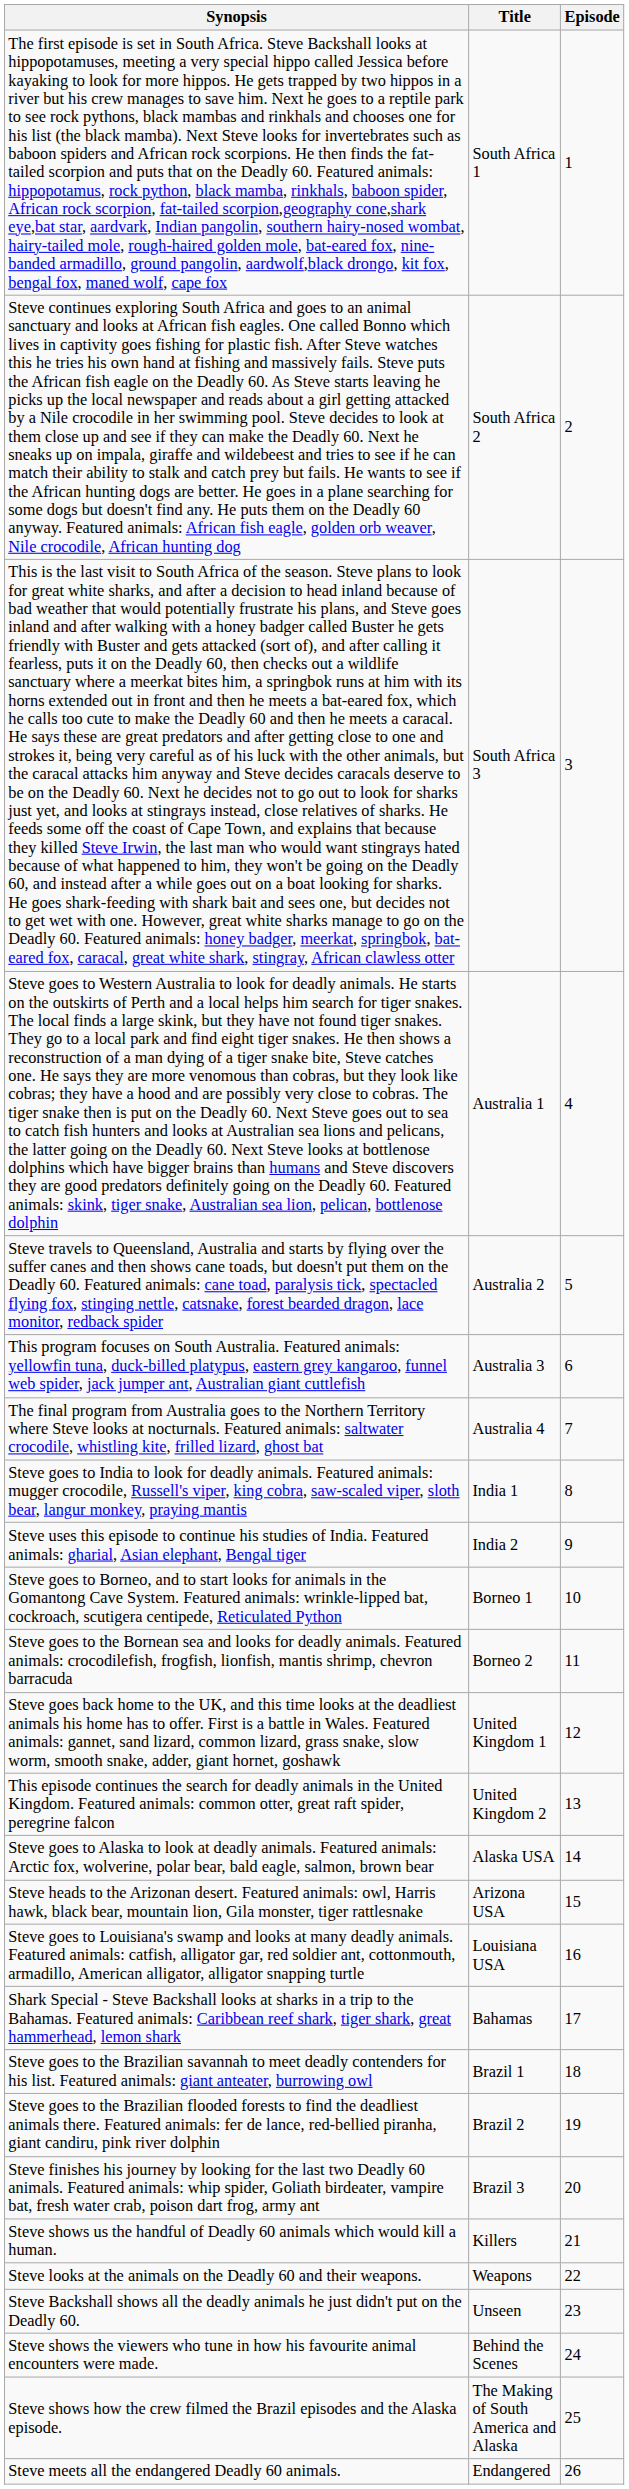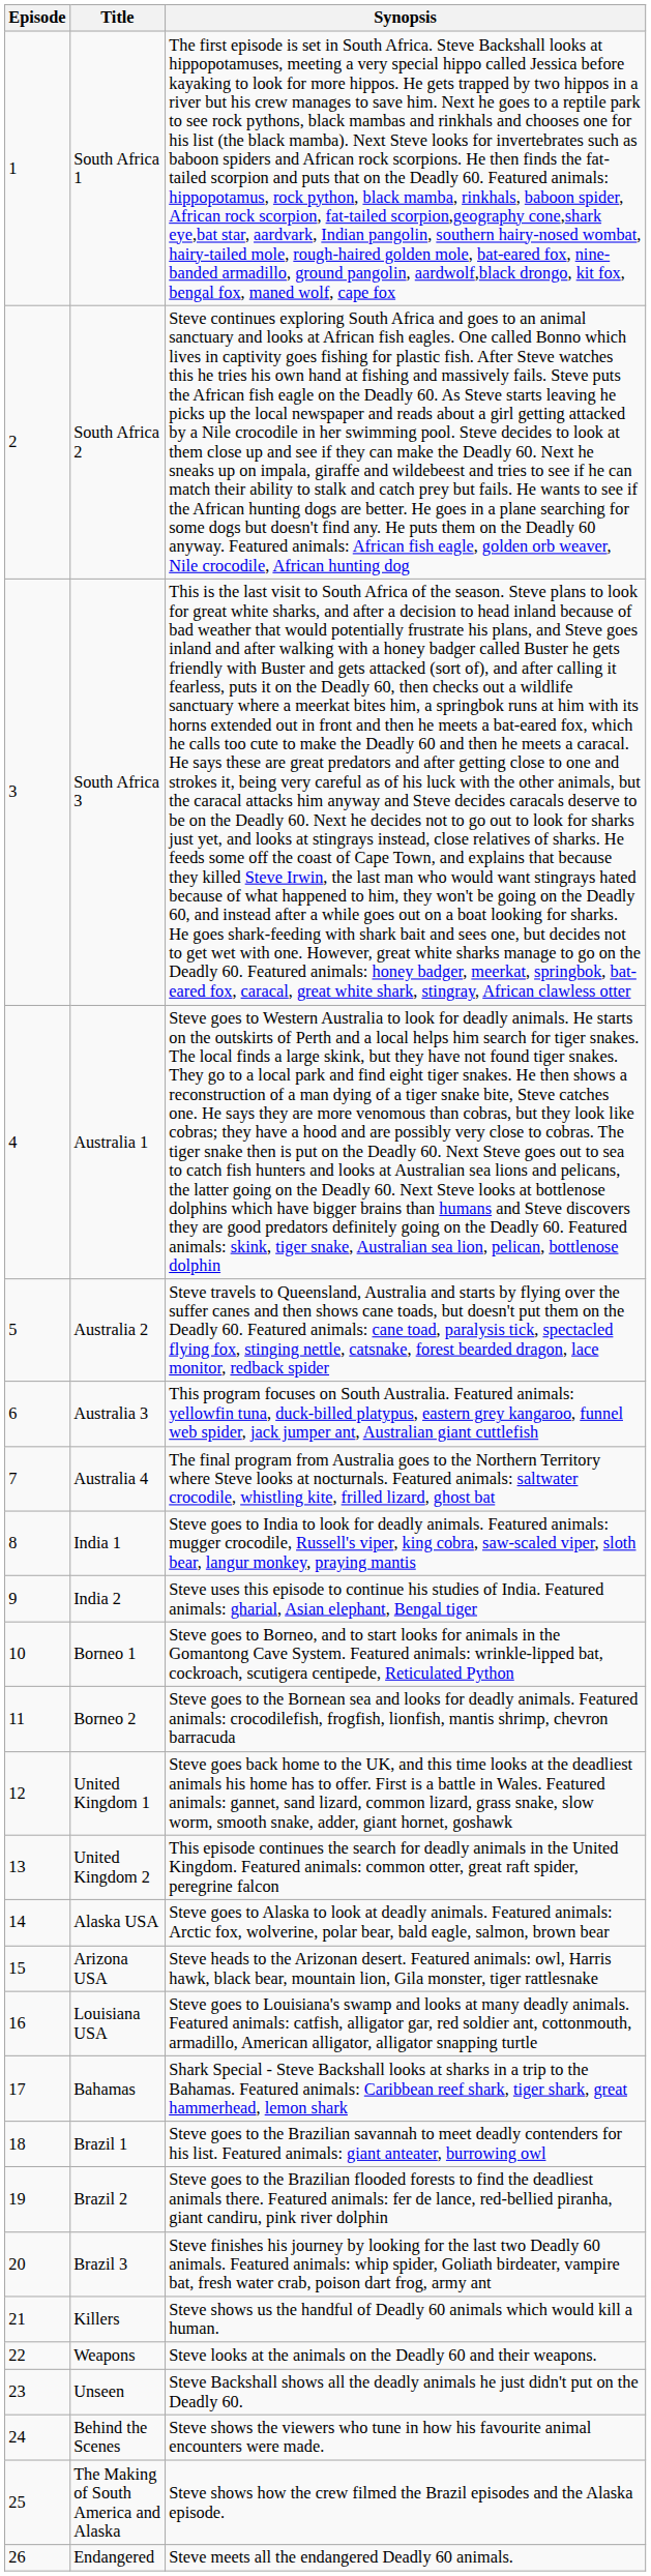columns swapped: Episode <-> Synopsis
